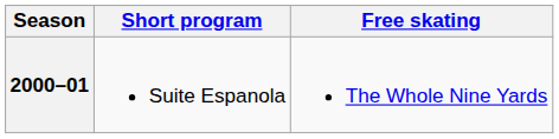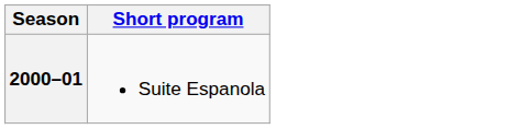- column: Free skating | The Whole Nine Yards
